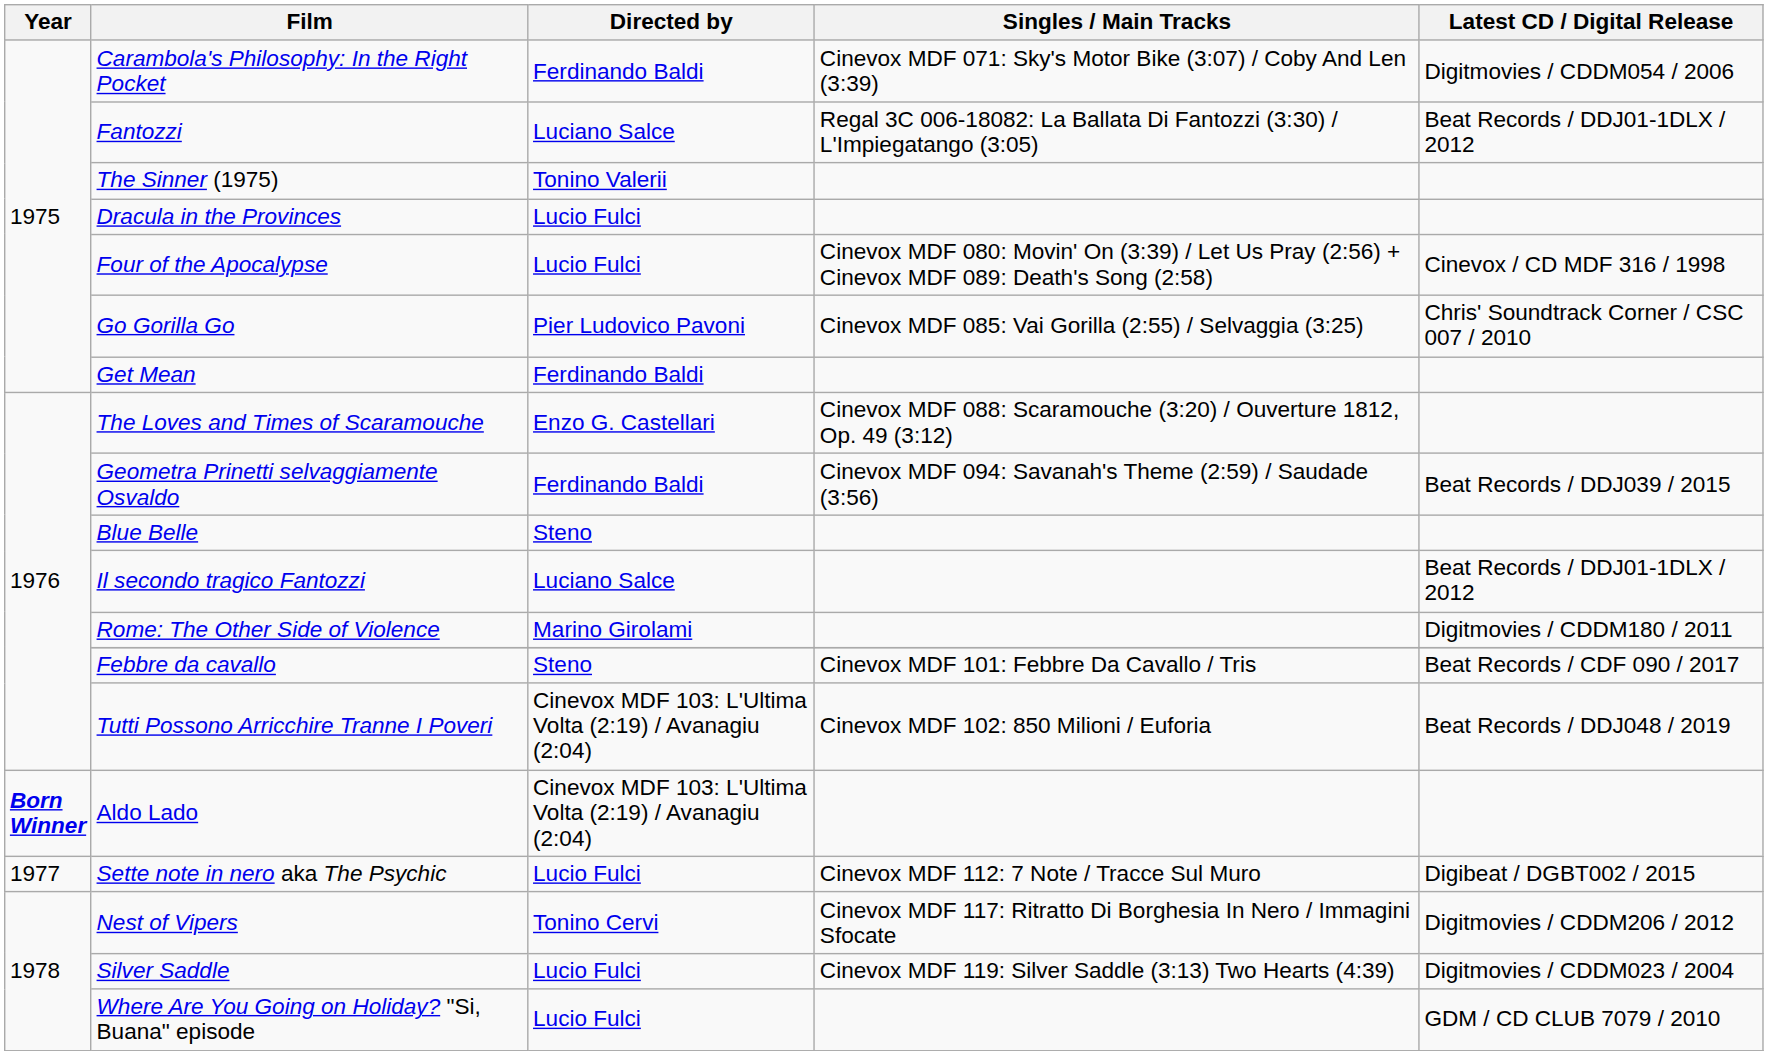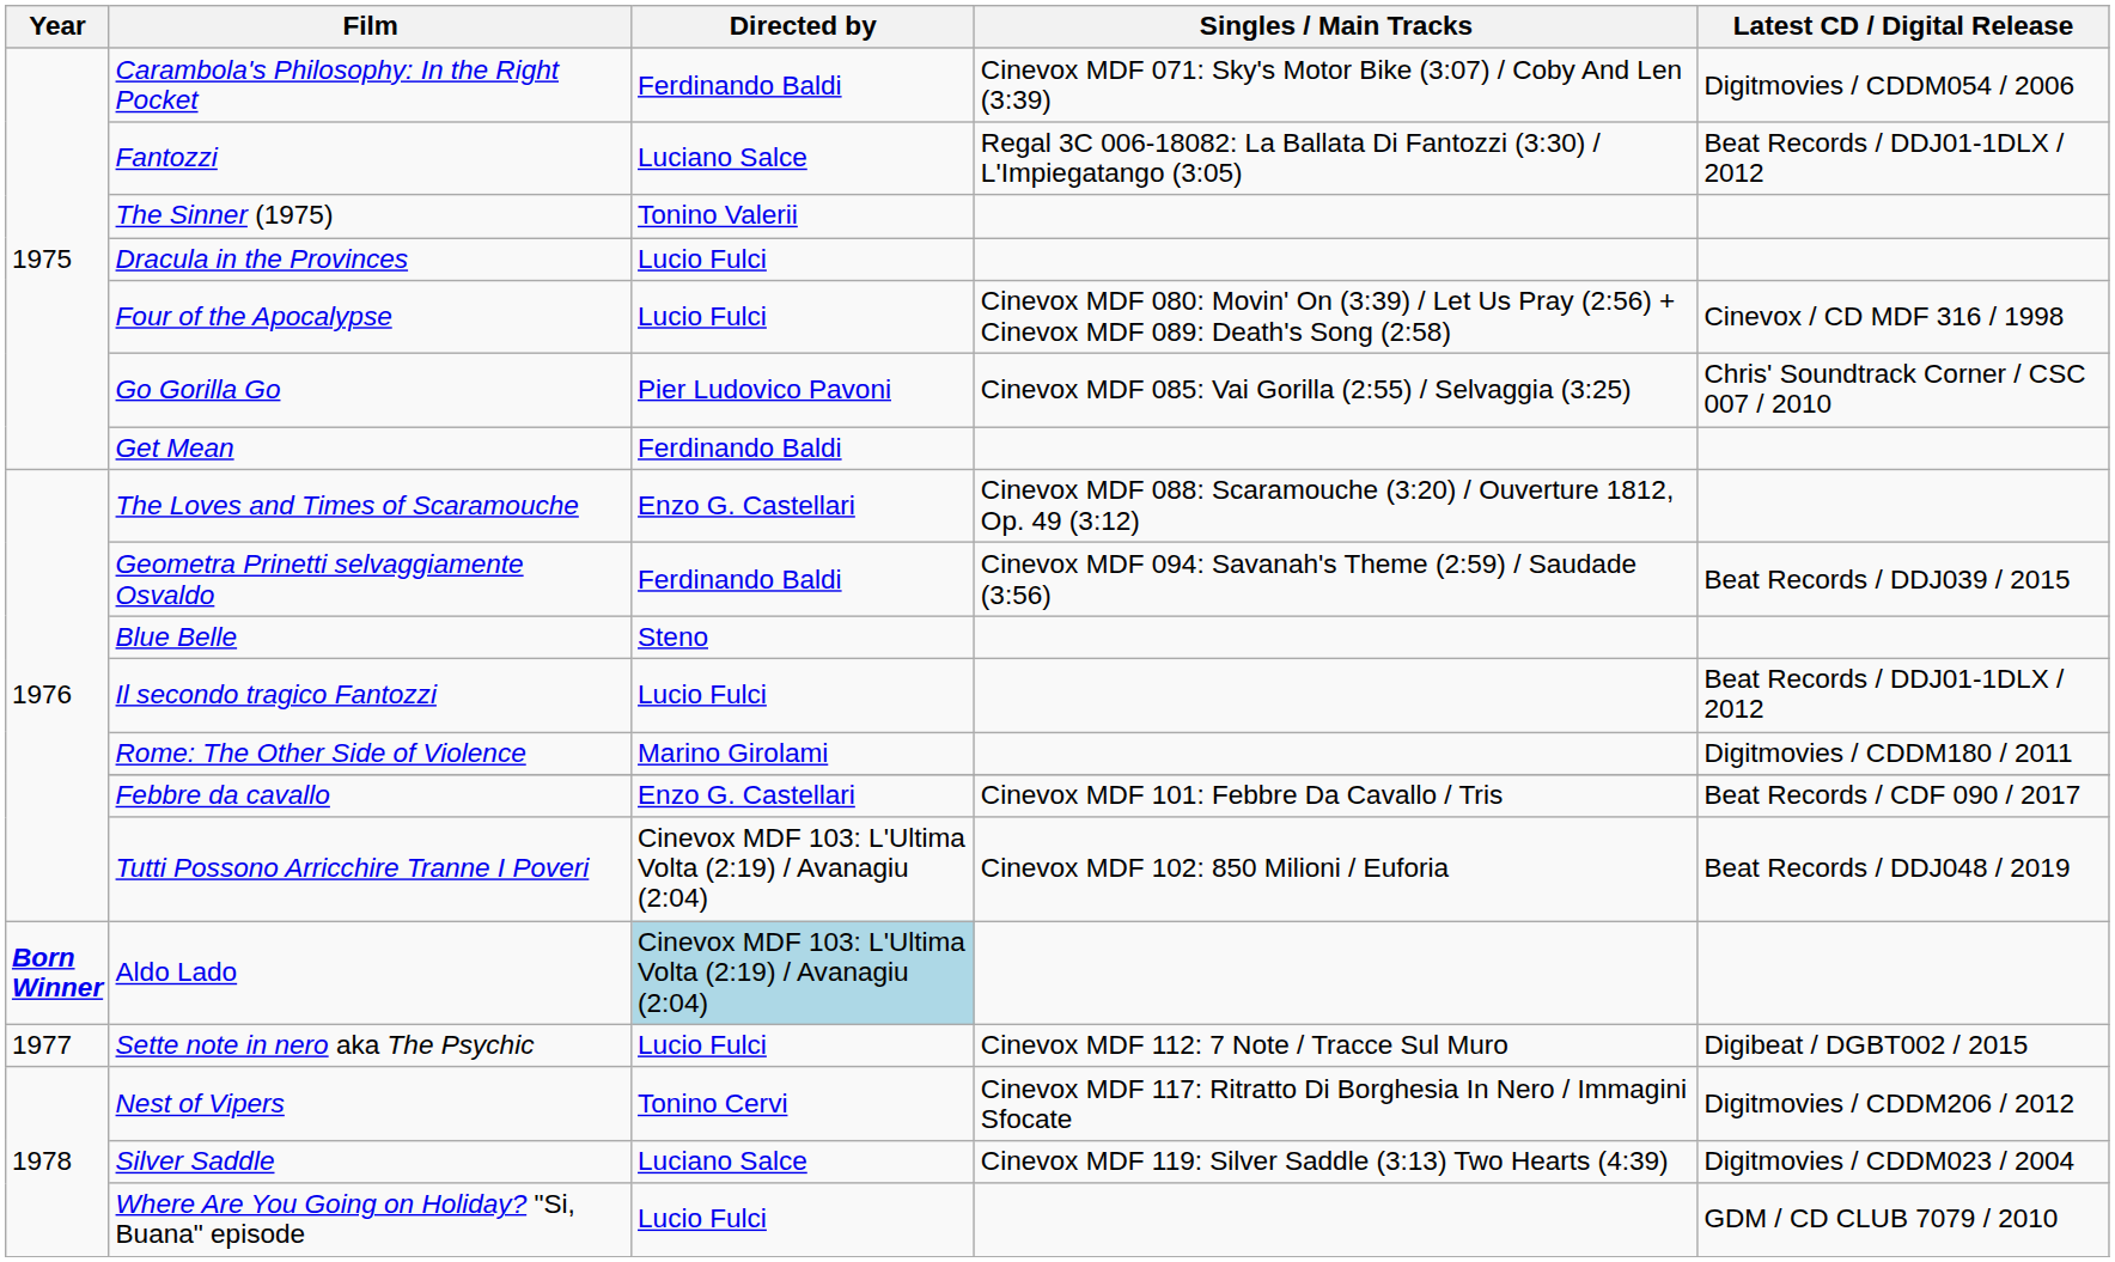Il secondo tragico Fantozzi | Directed by: Luciano Salce -> Lucio Fulci
Febbre da cavallo | Directed by: Steno -> Enzo G. Castellari
Aldo Lado | Directed by: no background -> lightblue background
Silver Saddle | Directed by: Lucio Fulci -> Luciano Salce
